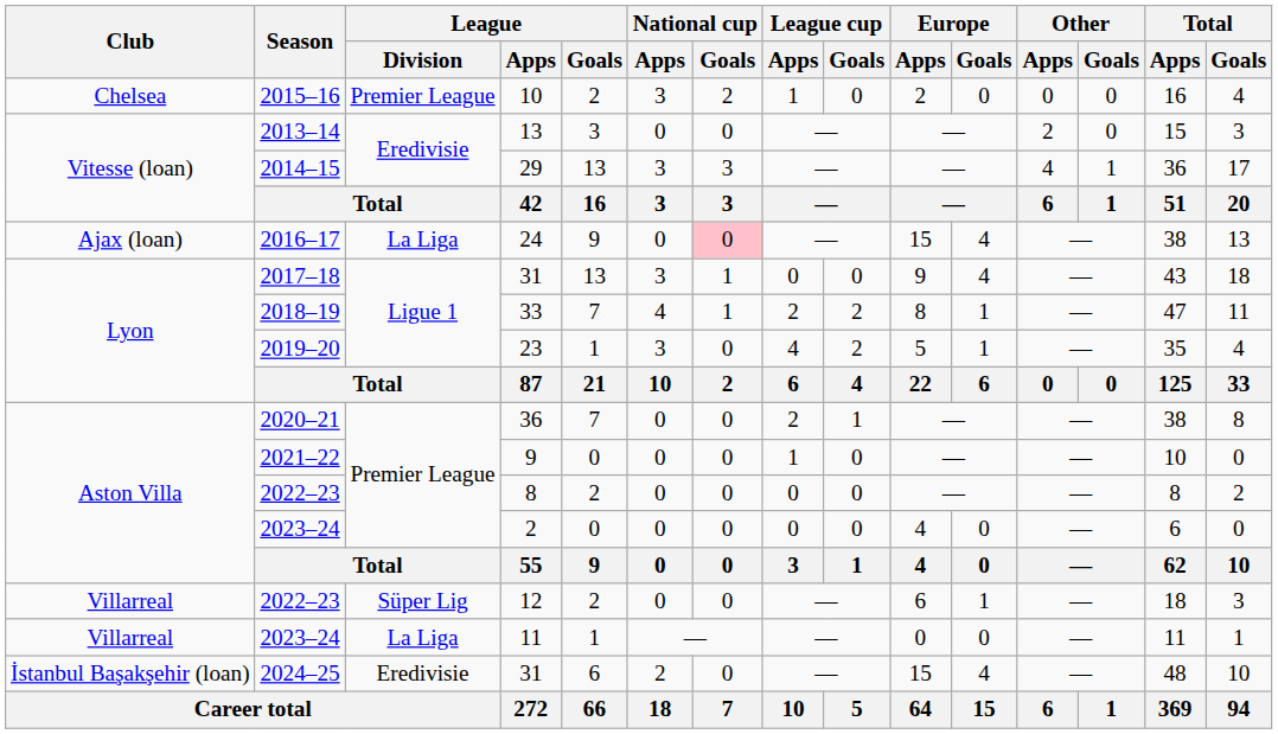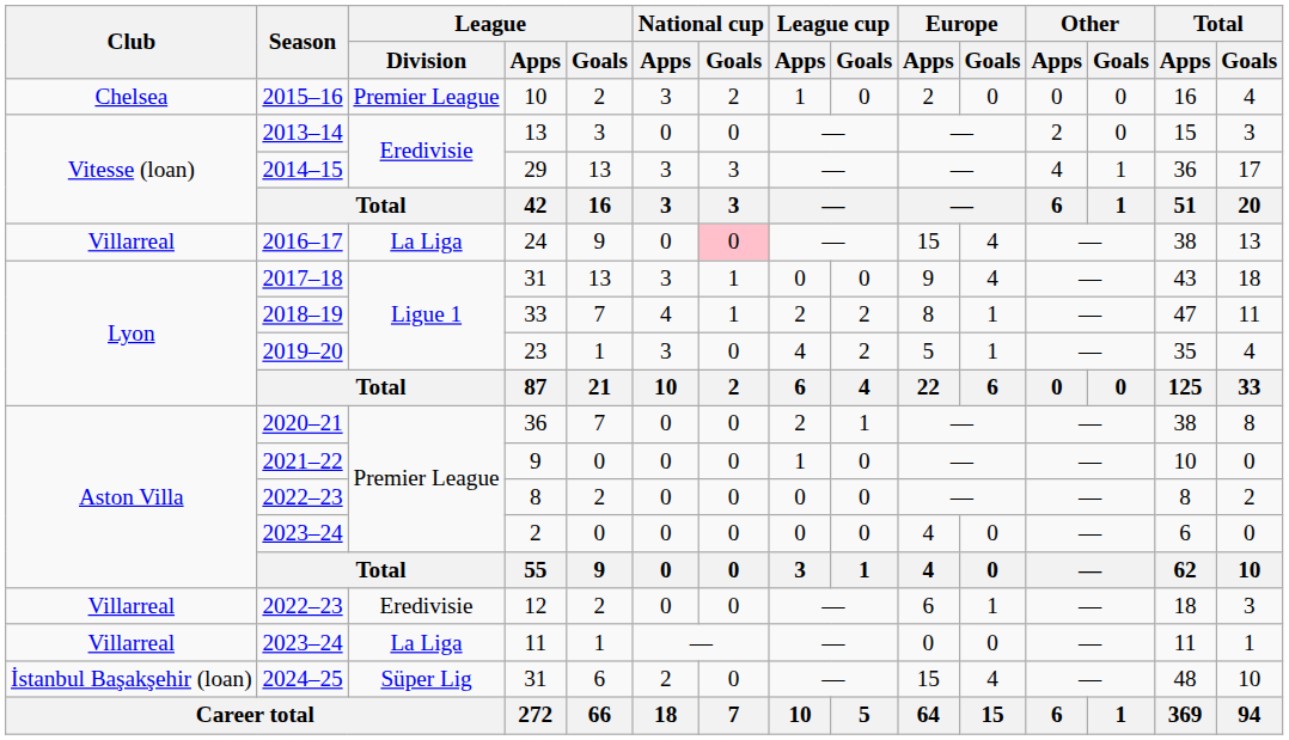24 | Club: Ajax (loan) -> Villarreal
12 | League / Division: Süper Lig -> Eredivisie
2024–25 / 31 | League / Division: Eredivisie -> Süper Lig
